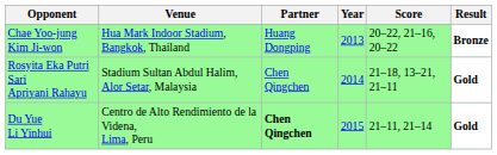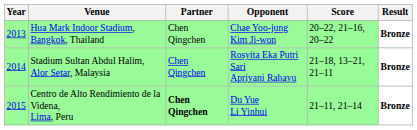columns swapped: Year <-> Opponent
Hua Mark Indoor Stadium, Bangkok, Thailand | Partner: Huang Dongping -> Chen Qingchen
Stadium Sultan Abdul Halim, Alor Setar, Malaysia | Result: Gold -> Bronze
Centro de Alto Rendimiento de la Videna, Lima, Peru | Result: Gold -> Bronze
